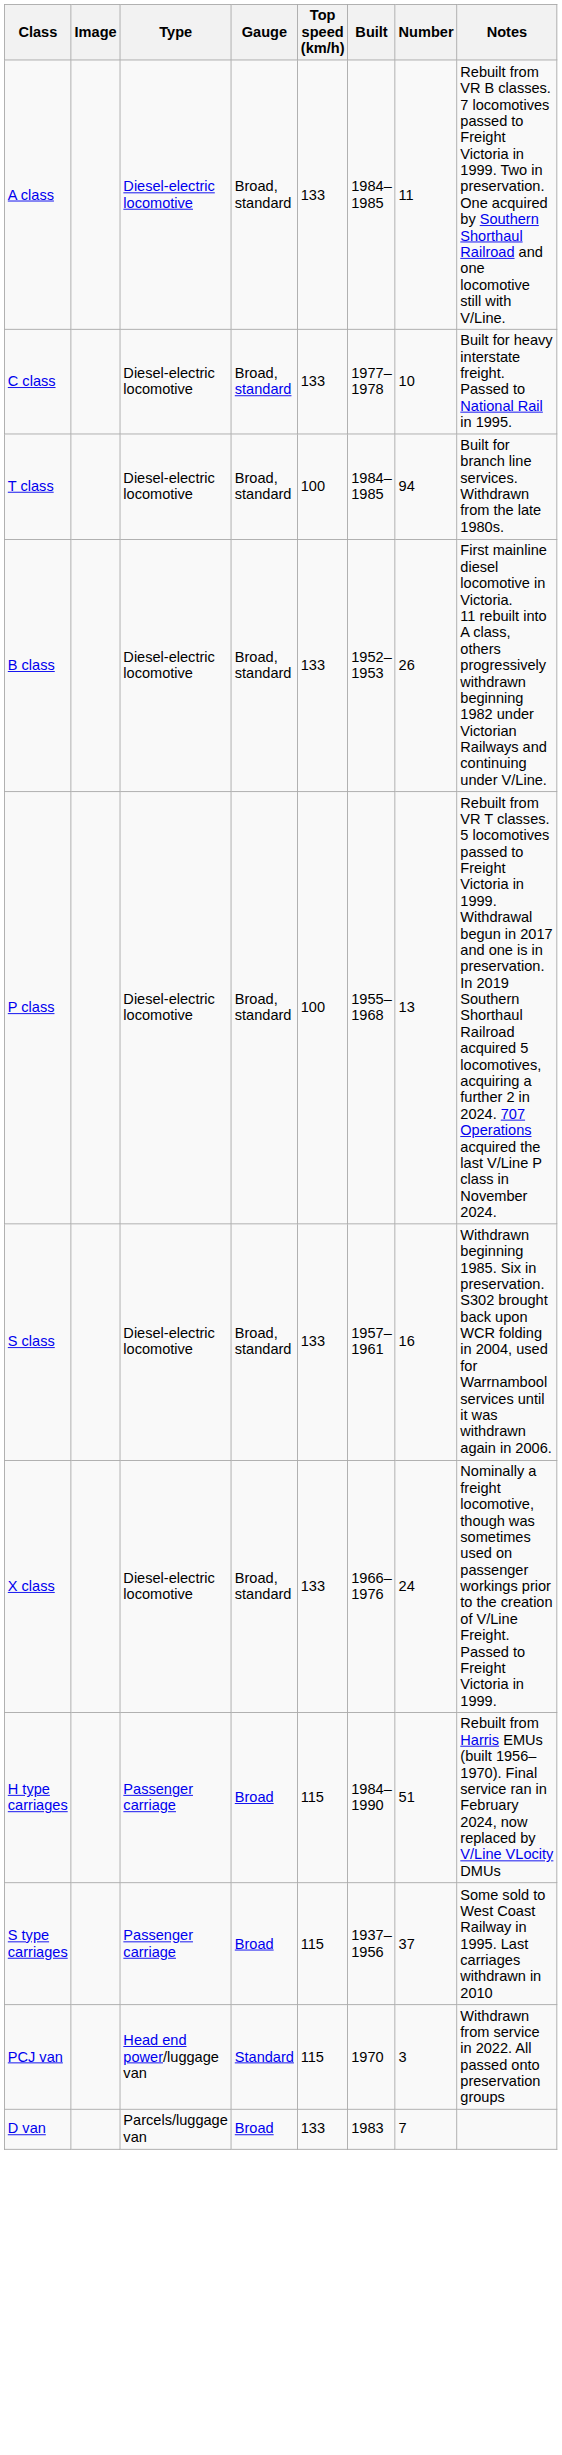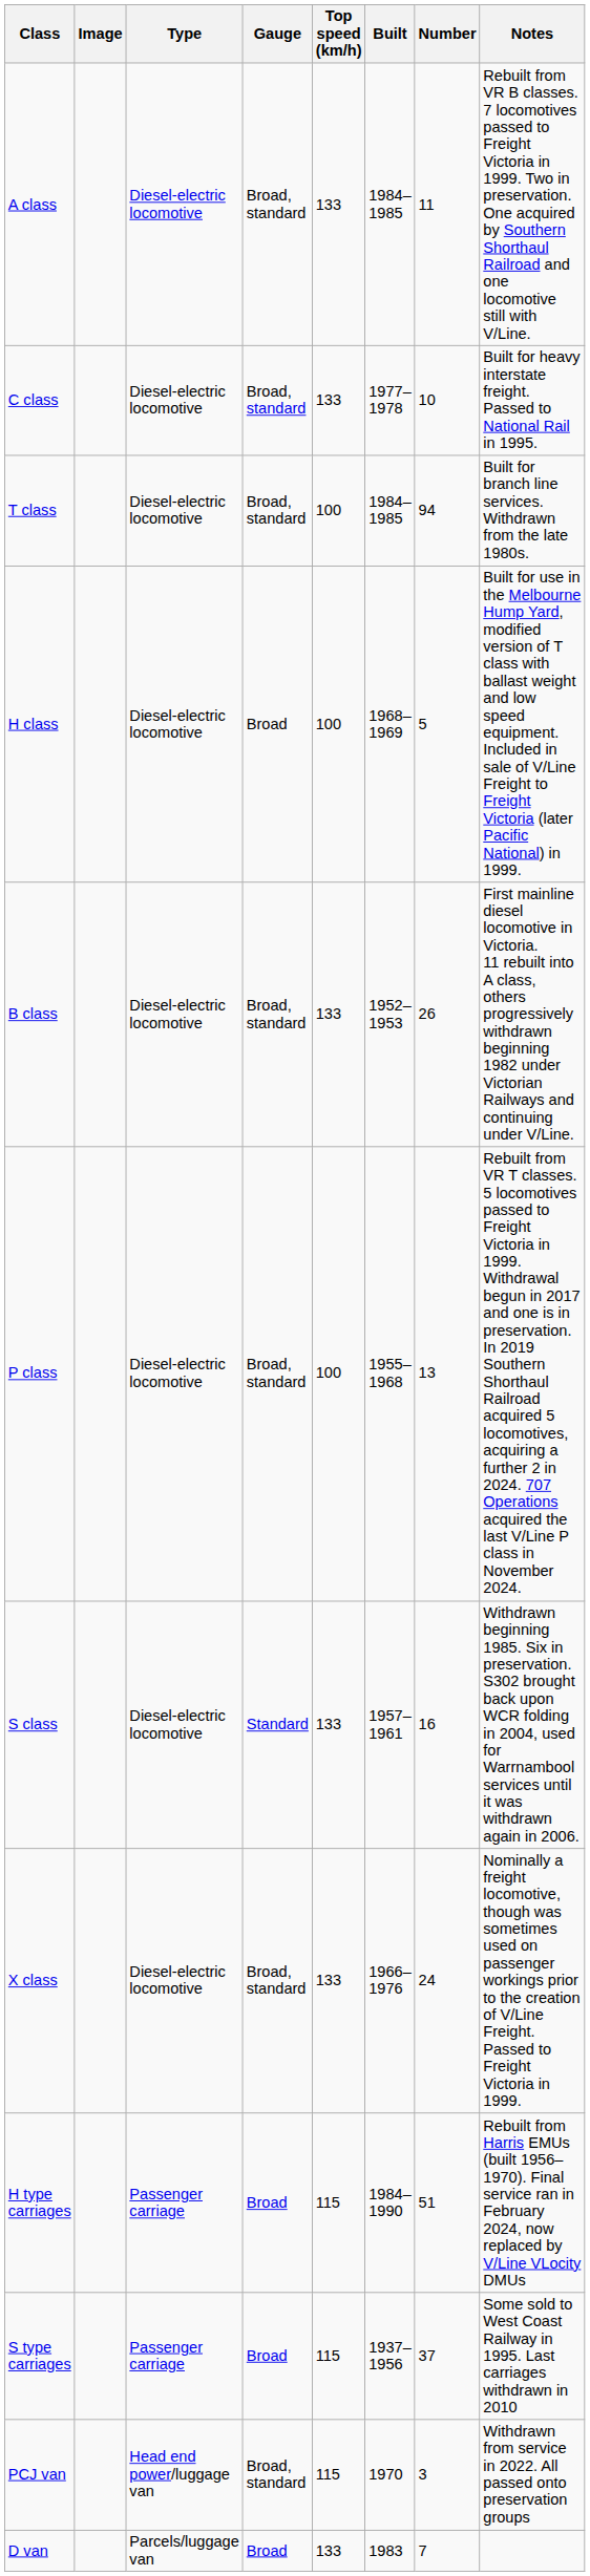+ row: H class | Diesel-electric locomotive | Broad | 100 | 1968–1969 | 5 | Built for use in the Melbourne Hump Yard, modified version of T class with ballast weight and low speed equipment. Included in sale of V/Line Freight to Freight Victoria (later Pacific National) in 1999.
S class | Gauge: Broad, standard -> Standard
PCJ van | Gauge: Standard -> Broad, standard
